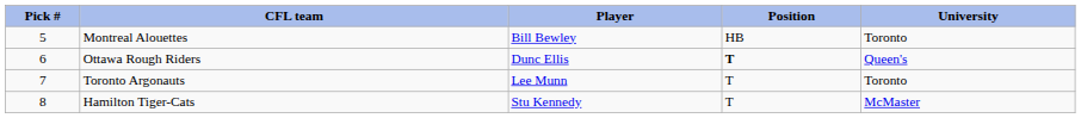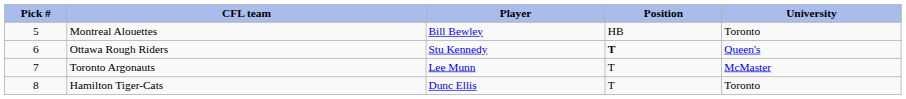Ottawa Rough Riders | Player: Dunc Ellis -> Stu Kennedy
Toronto Argonauts | University: Toronto -> McMaster
Hamilton Tiger-Cats | Player: Stu Kennedy -> Dunc Ellis
Hamilton Tiger-Cats | University: McMaster -> Toronto
